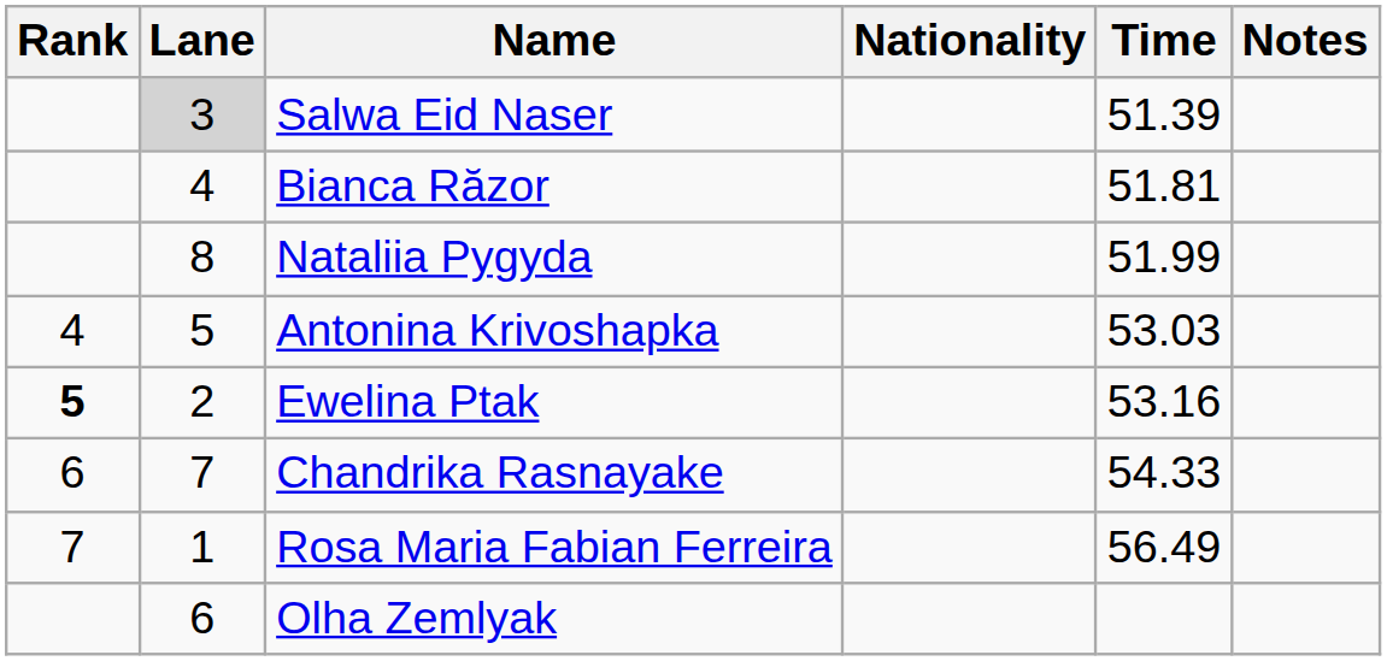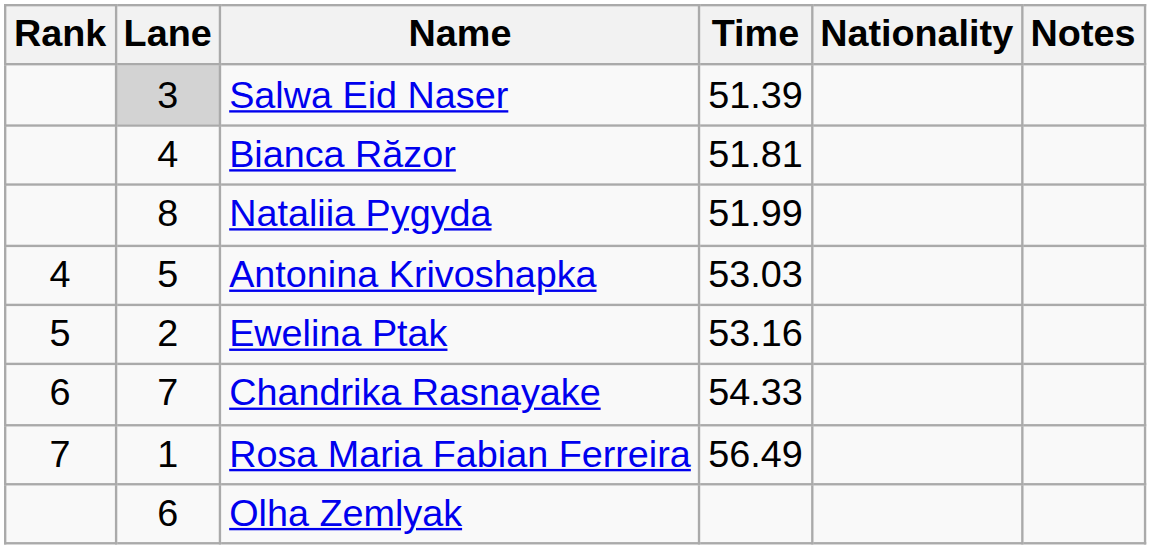columns swapped: Nationality <-> Time
Ewelina Ptak | Rank: bold -> normal
